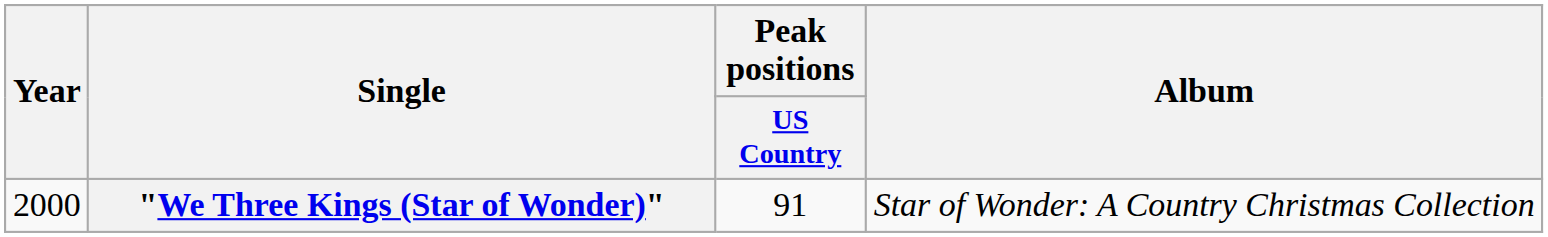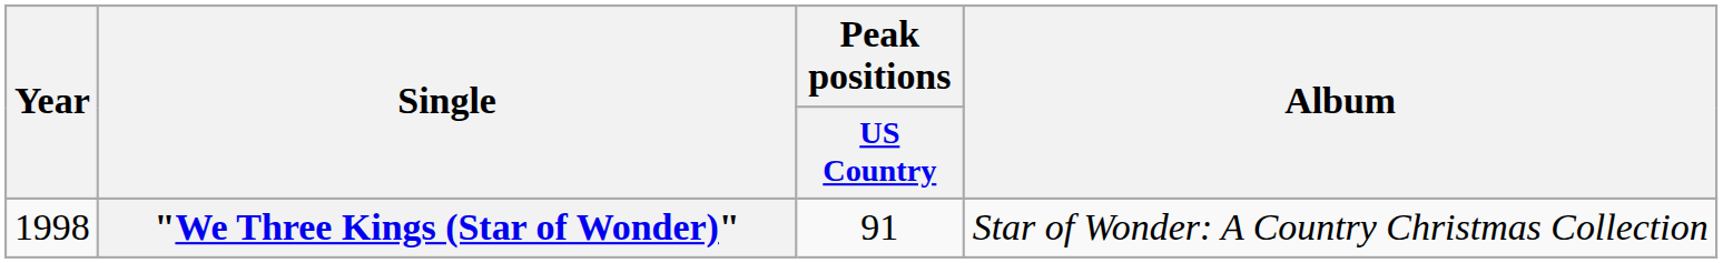"We Three Kings (Star of Wonder)" | Year: 2000 -> 1998
